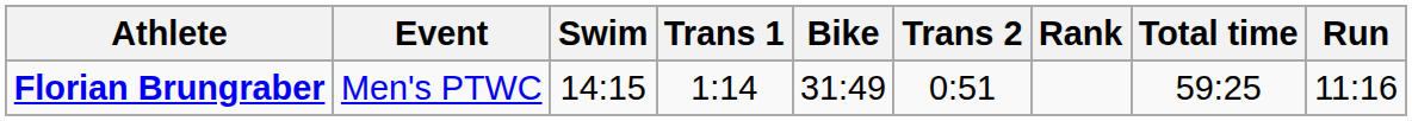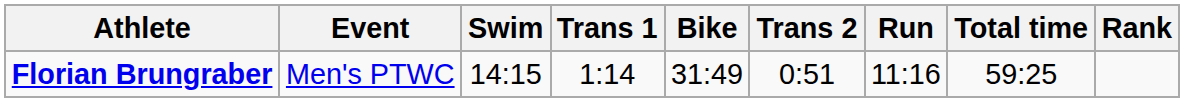columns swapped: Run <-> Rank
